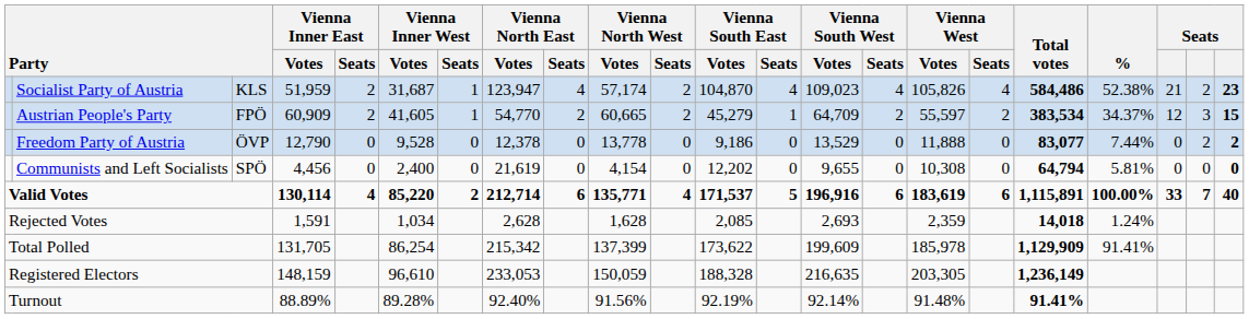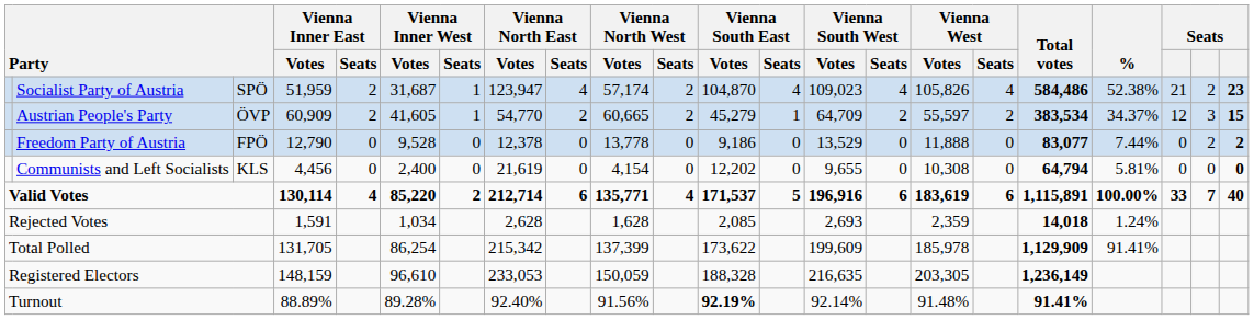Socialist Party of Austria | column 3: KLS -> SPÖ
Austrian People's Party | column 3: FPÖ -> ÖVP
Freedom Party of Austria | column 3: ÖVP -> FPÖ
Communists and Left Socialists | column 3: SPÖ -> KLS
Turnout | Vienna South East / Votes: normal -> bold
